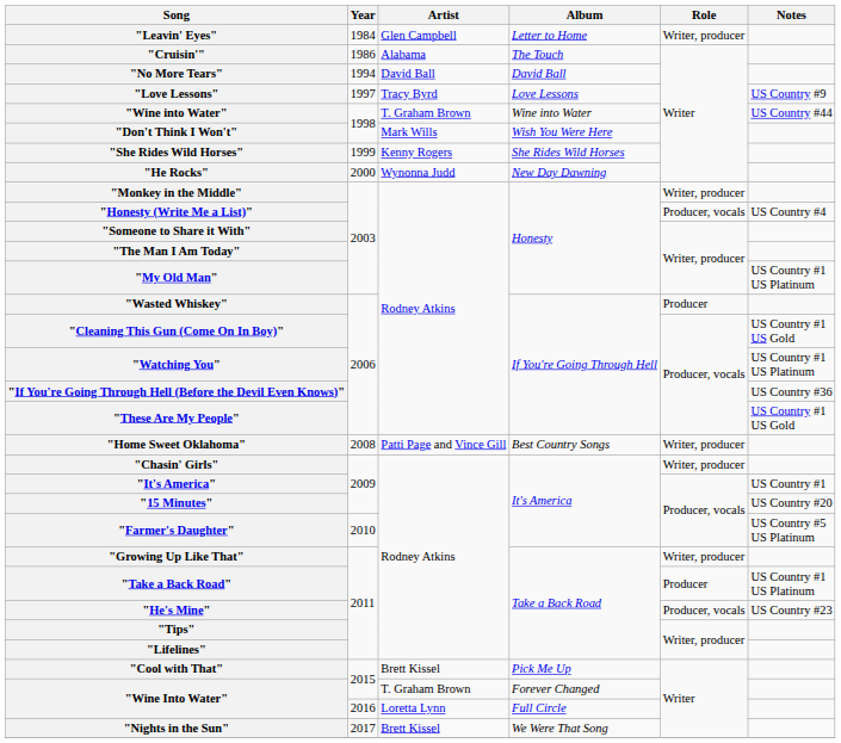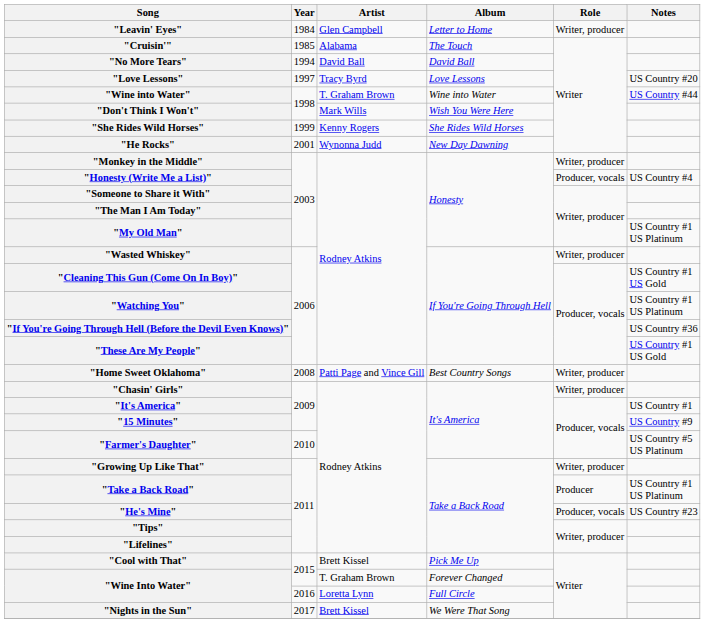"Cruisin'" | Year: 1986 -> 1985
"Love Lessons" | Notes: US Country #9 -> US Country #20
"He Rocks" | Year: 2000 -> 2001
"Wasted Whiskey" | Role: Producer -> Writer, producer
"15 Minutes" | Notes: US Country #20 -> US Country #9
